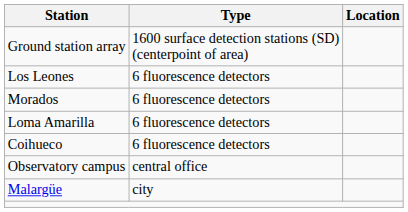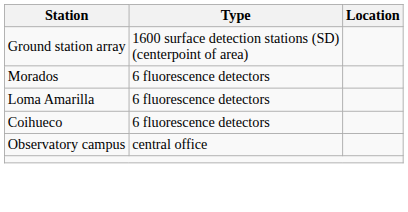- row: Los Leones | 6 fluorescence detectors
- row: Malargüe | city
